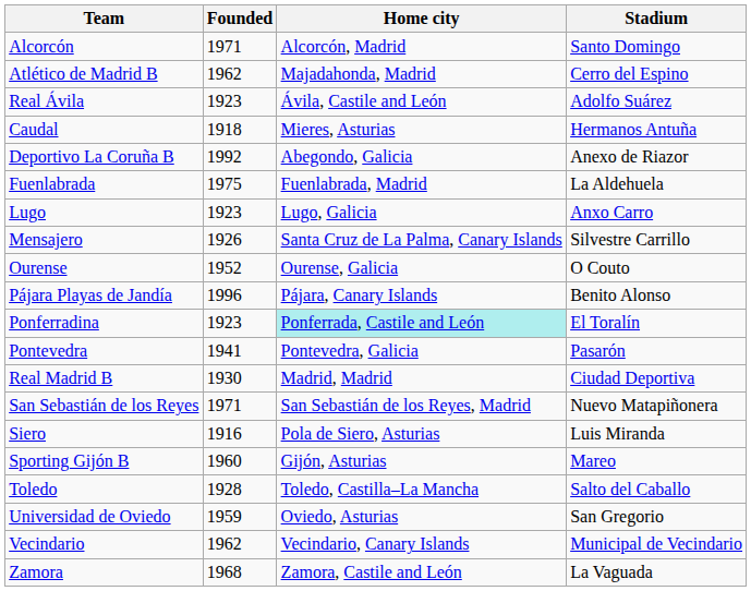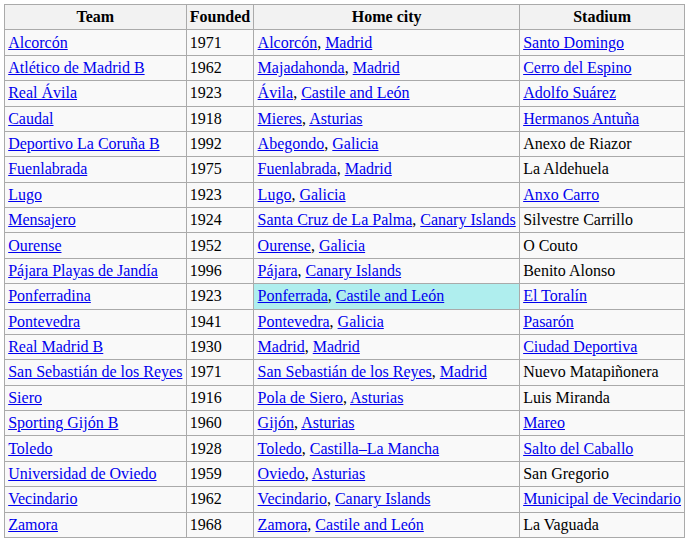Mensajero | Founded: 1926 -> 1924
